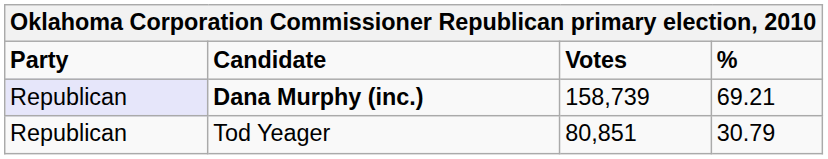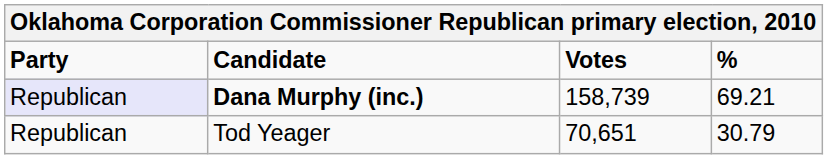Tod Yeager | Votes: 80,851 -> 70,651
